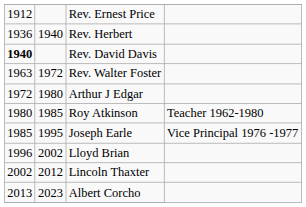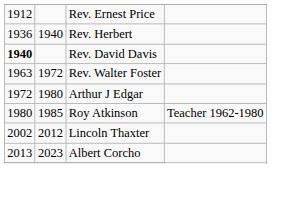- row: 1985 | 1995 | Joseph Earle | Vice Principal 1976 -1977
- row: 1996 | 2002 | Lloyd Brian
